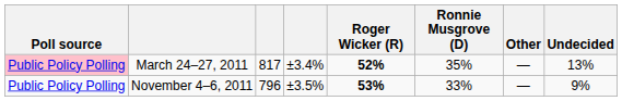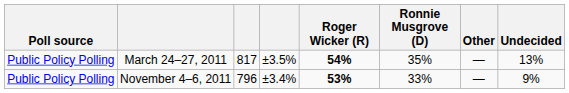March 24–27, 2011 | Poll source: pink background -> no background
March 24–27, 2011 | column 4: ±3.4% -> ±3.5%
March 24–27, 2011 | Roger Wicker (R): 52% -> 54%
November 4–6, 2011 | column 4: ±3.5% -> ±3.4%
